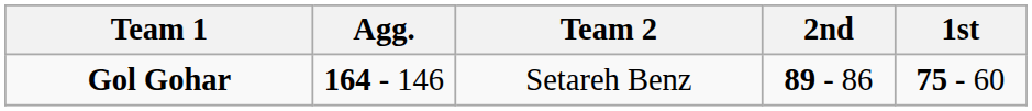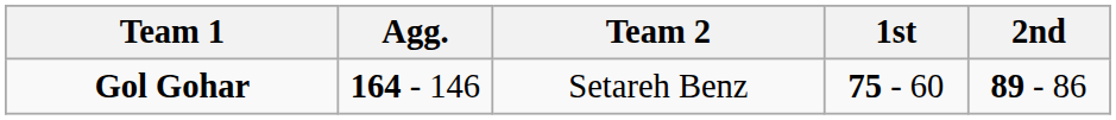columns swapped: 1st <-> 2nd
